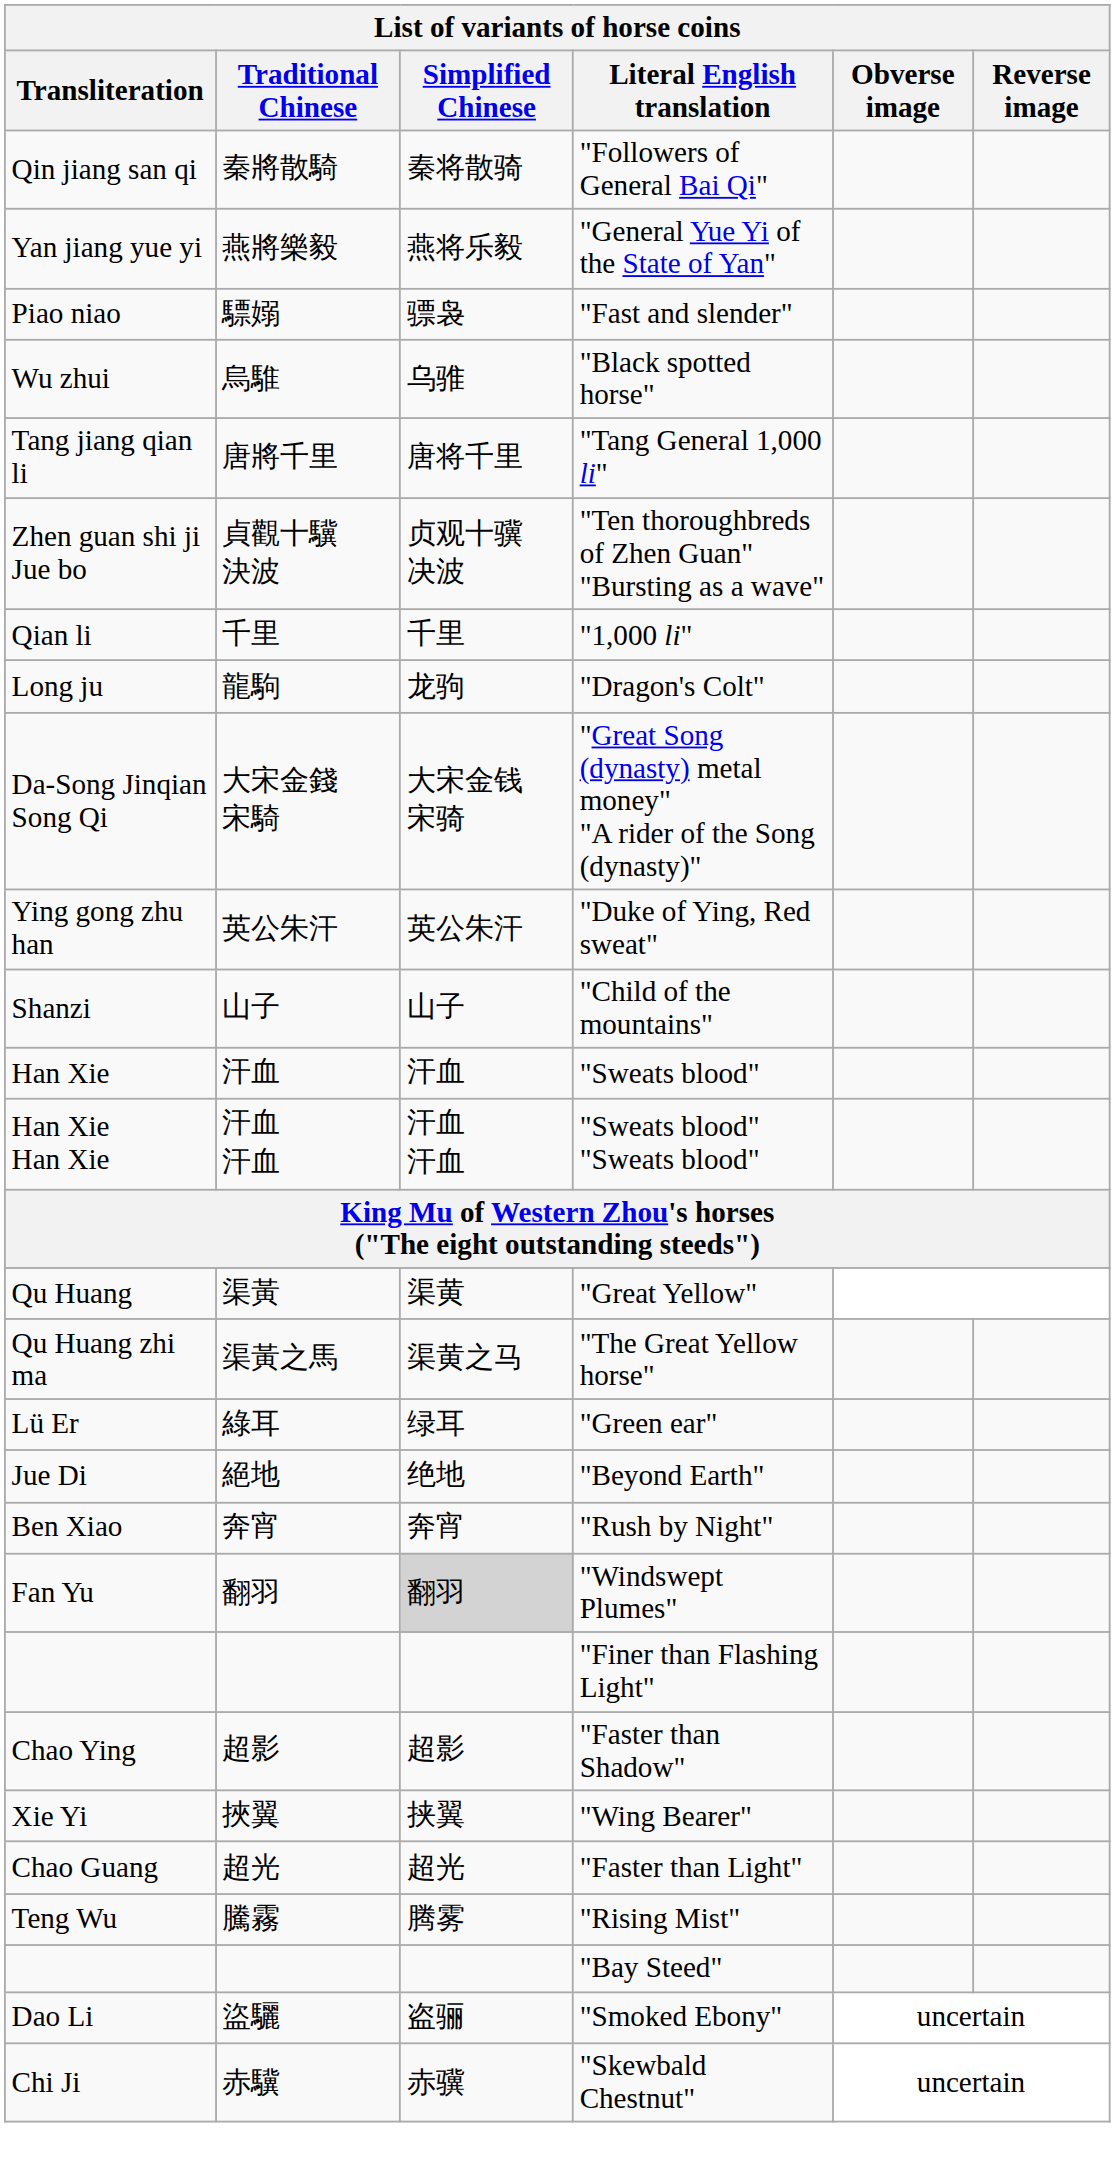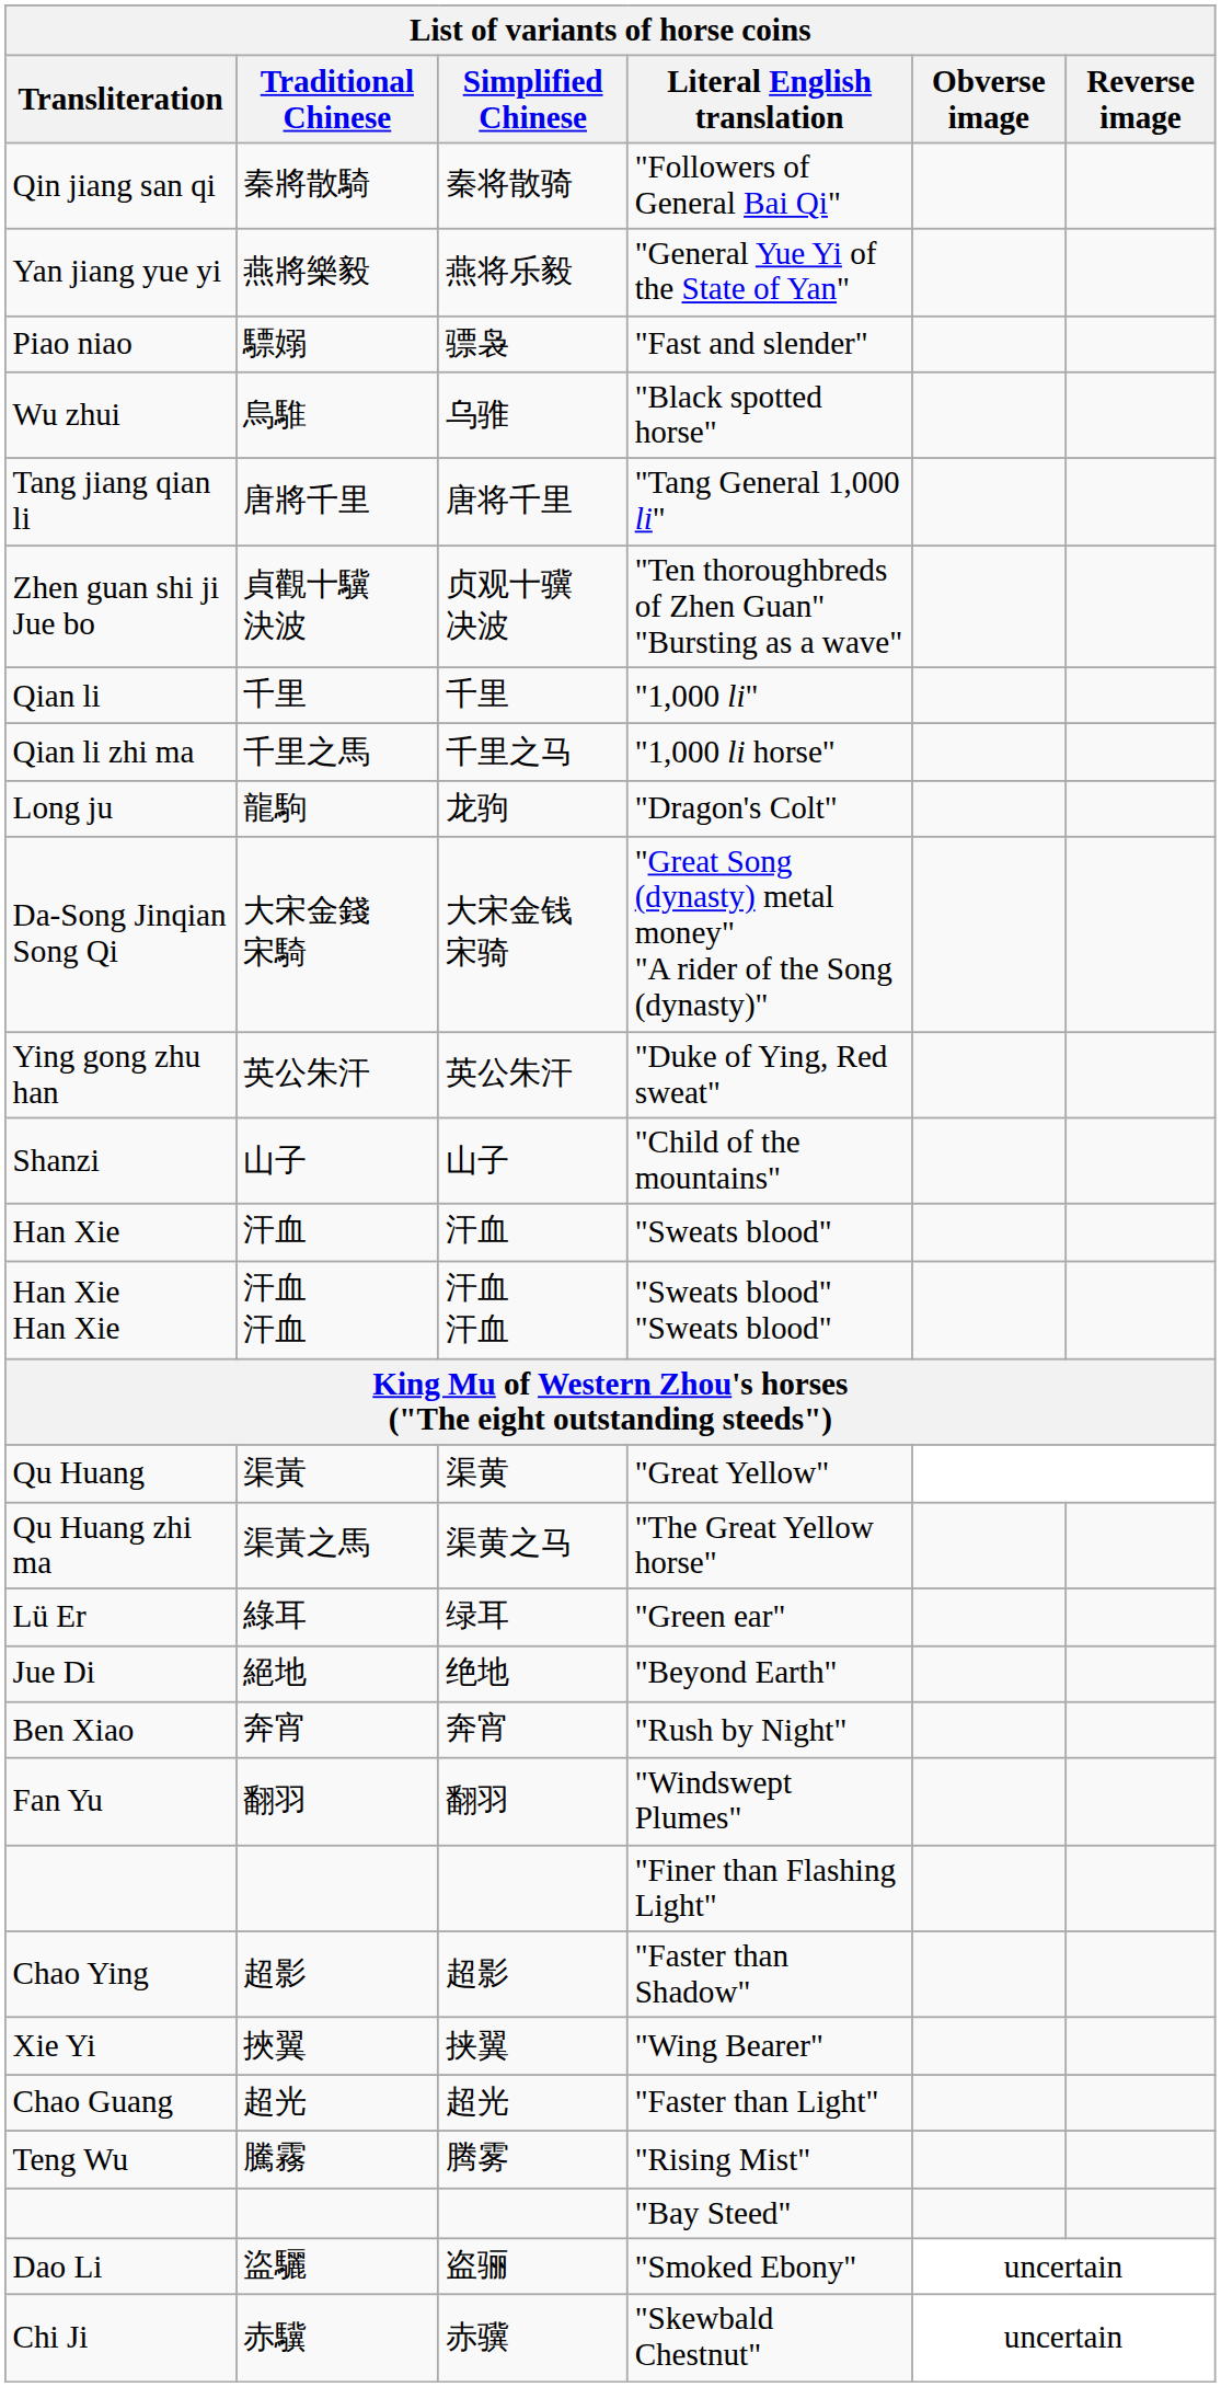+ row: Qian li zhi ma | 千里之馬 | 千里之马 | "1,000 li horse"
"Windswept Plumes" | Simplified Chinese: lightgrey background -> no background
